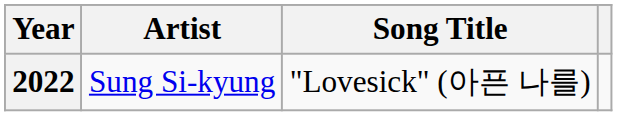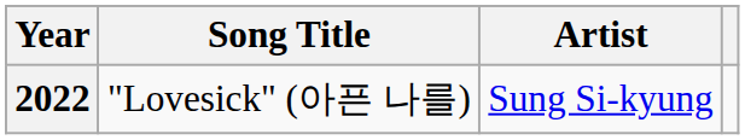columns swapped: Song Title <-> Artist
